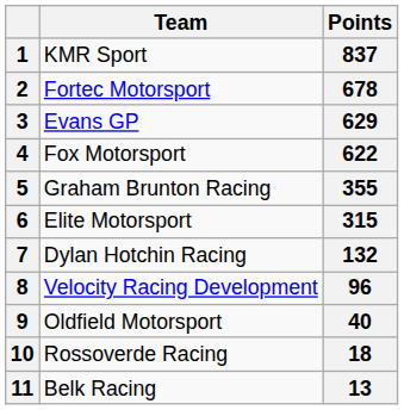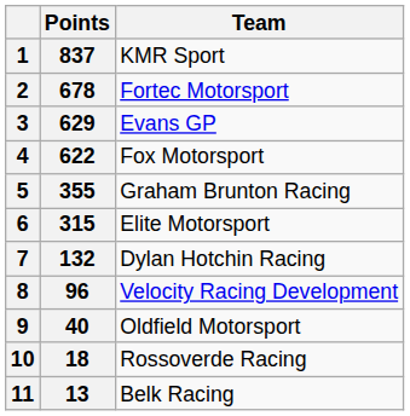columns swapped: Team <-> Points
